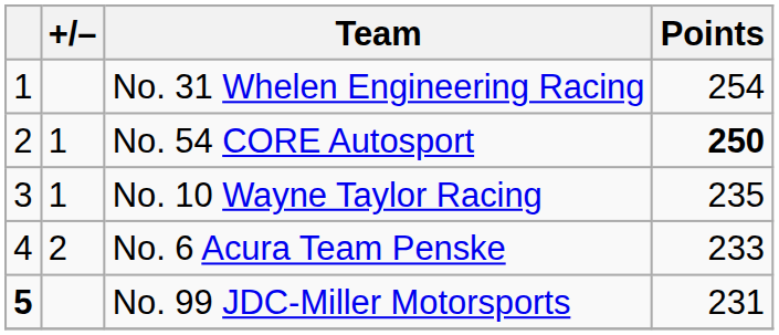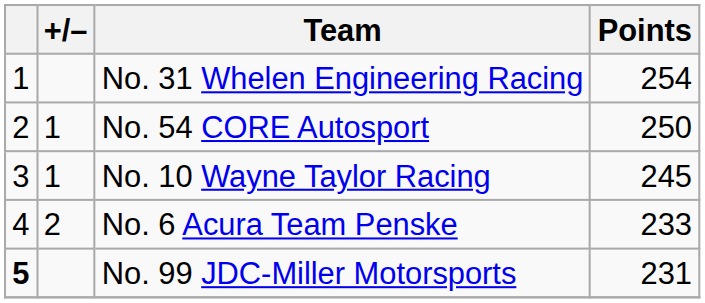No. 54 CORE Autosport | Points: bold -> normal
No. 10 Wayne Taylor Racing | Points: 235 -> 245
